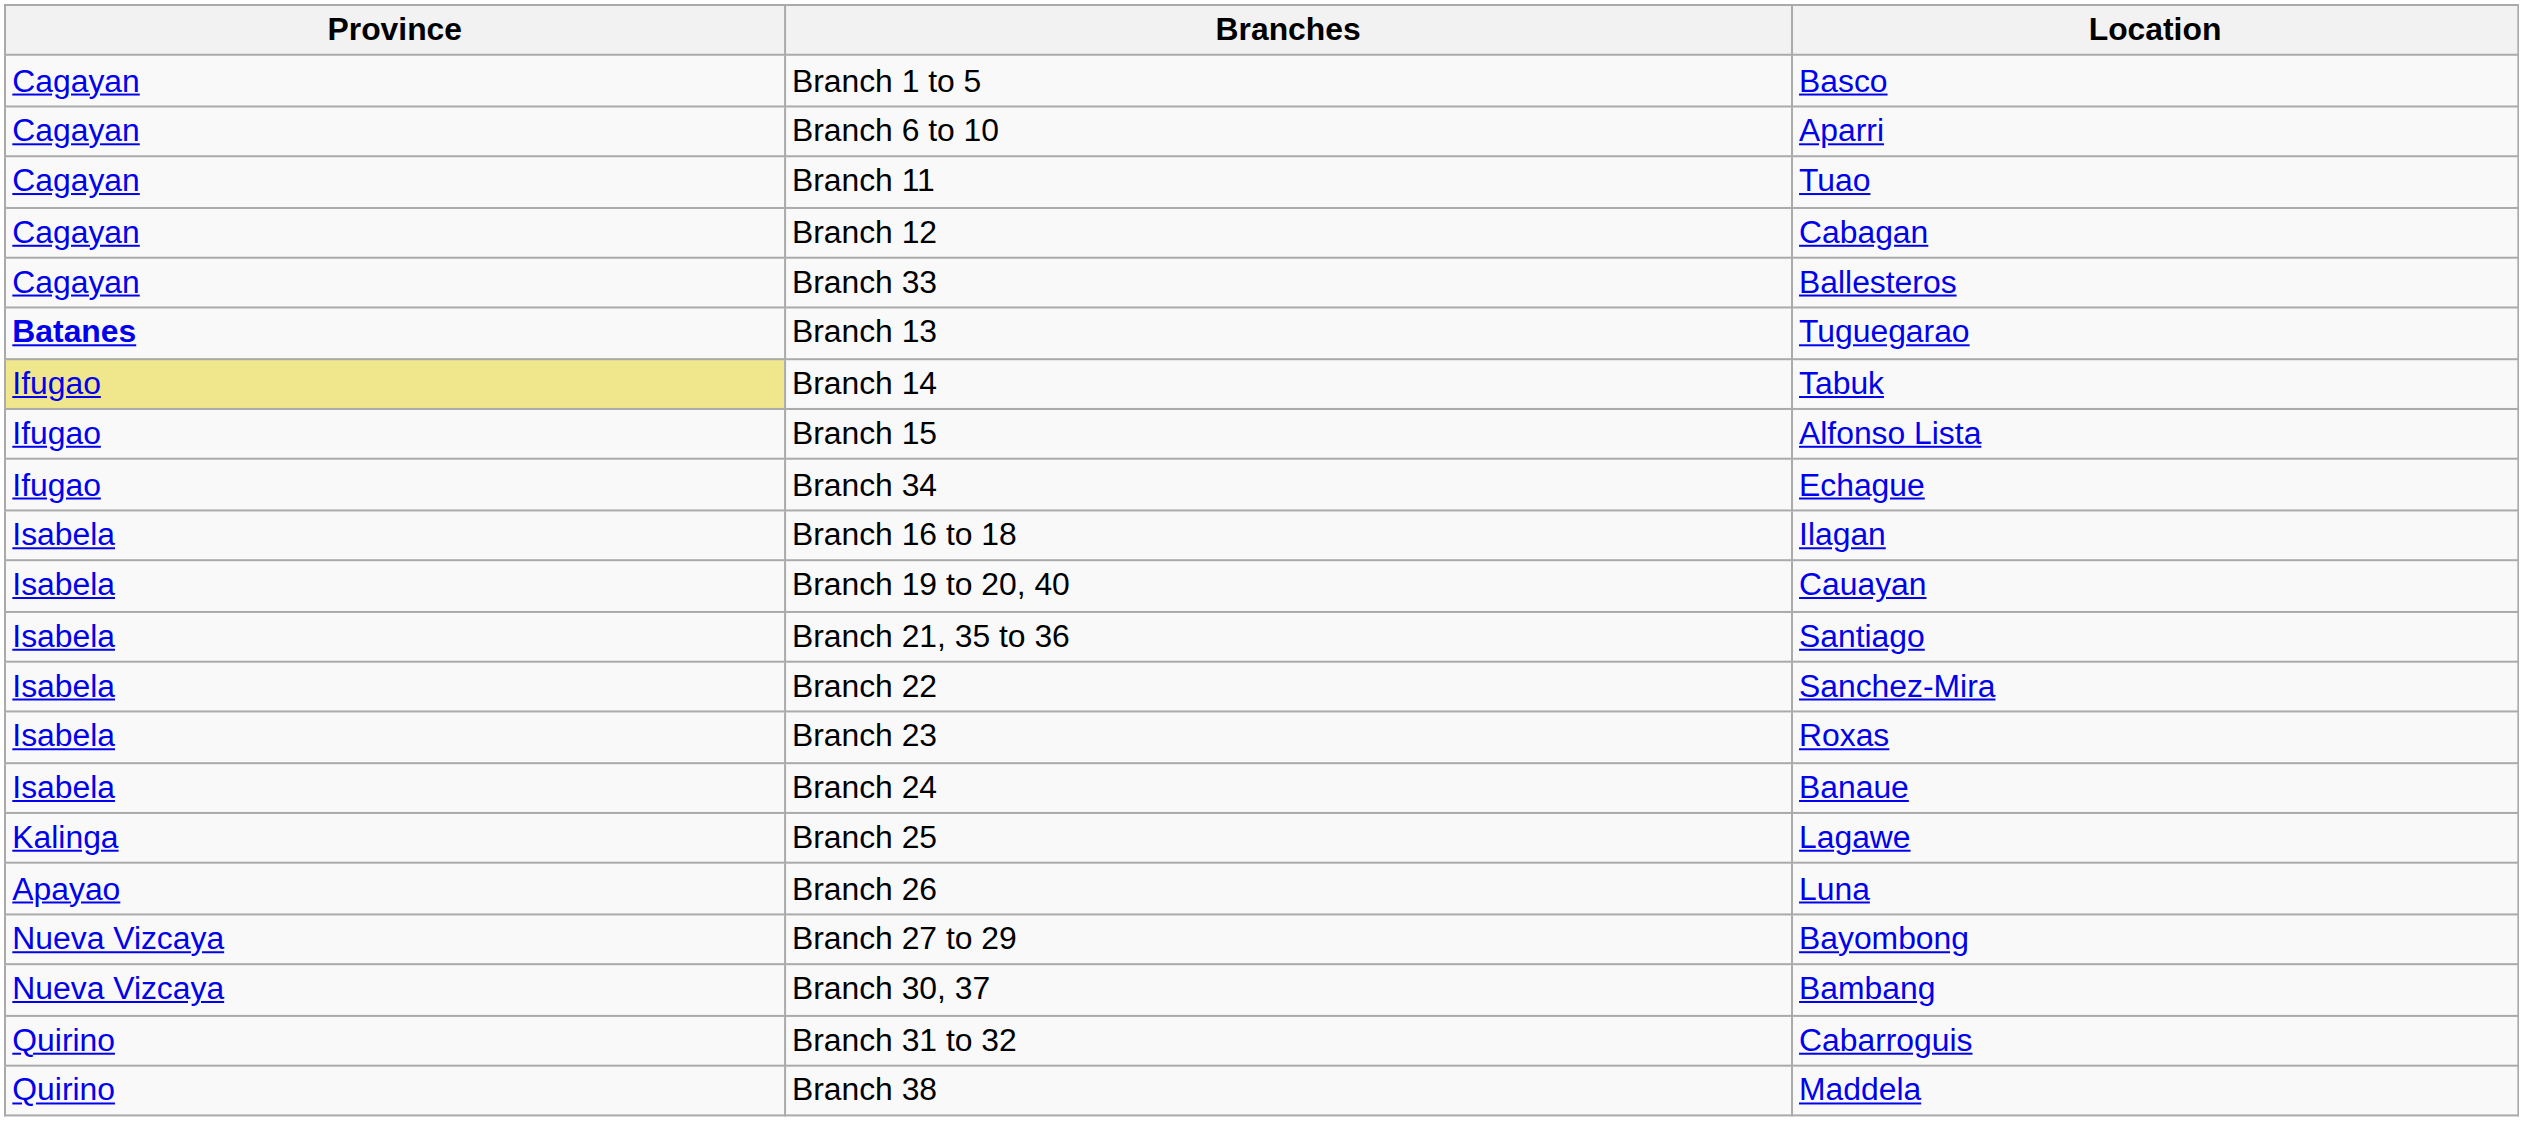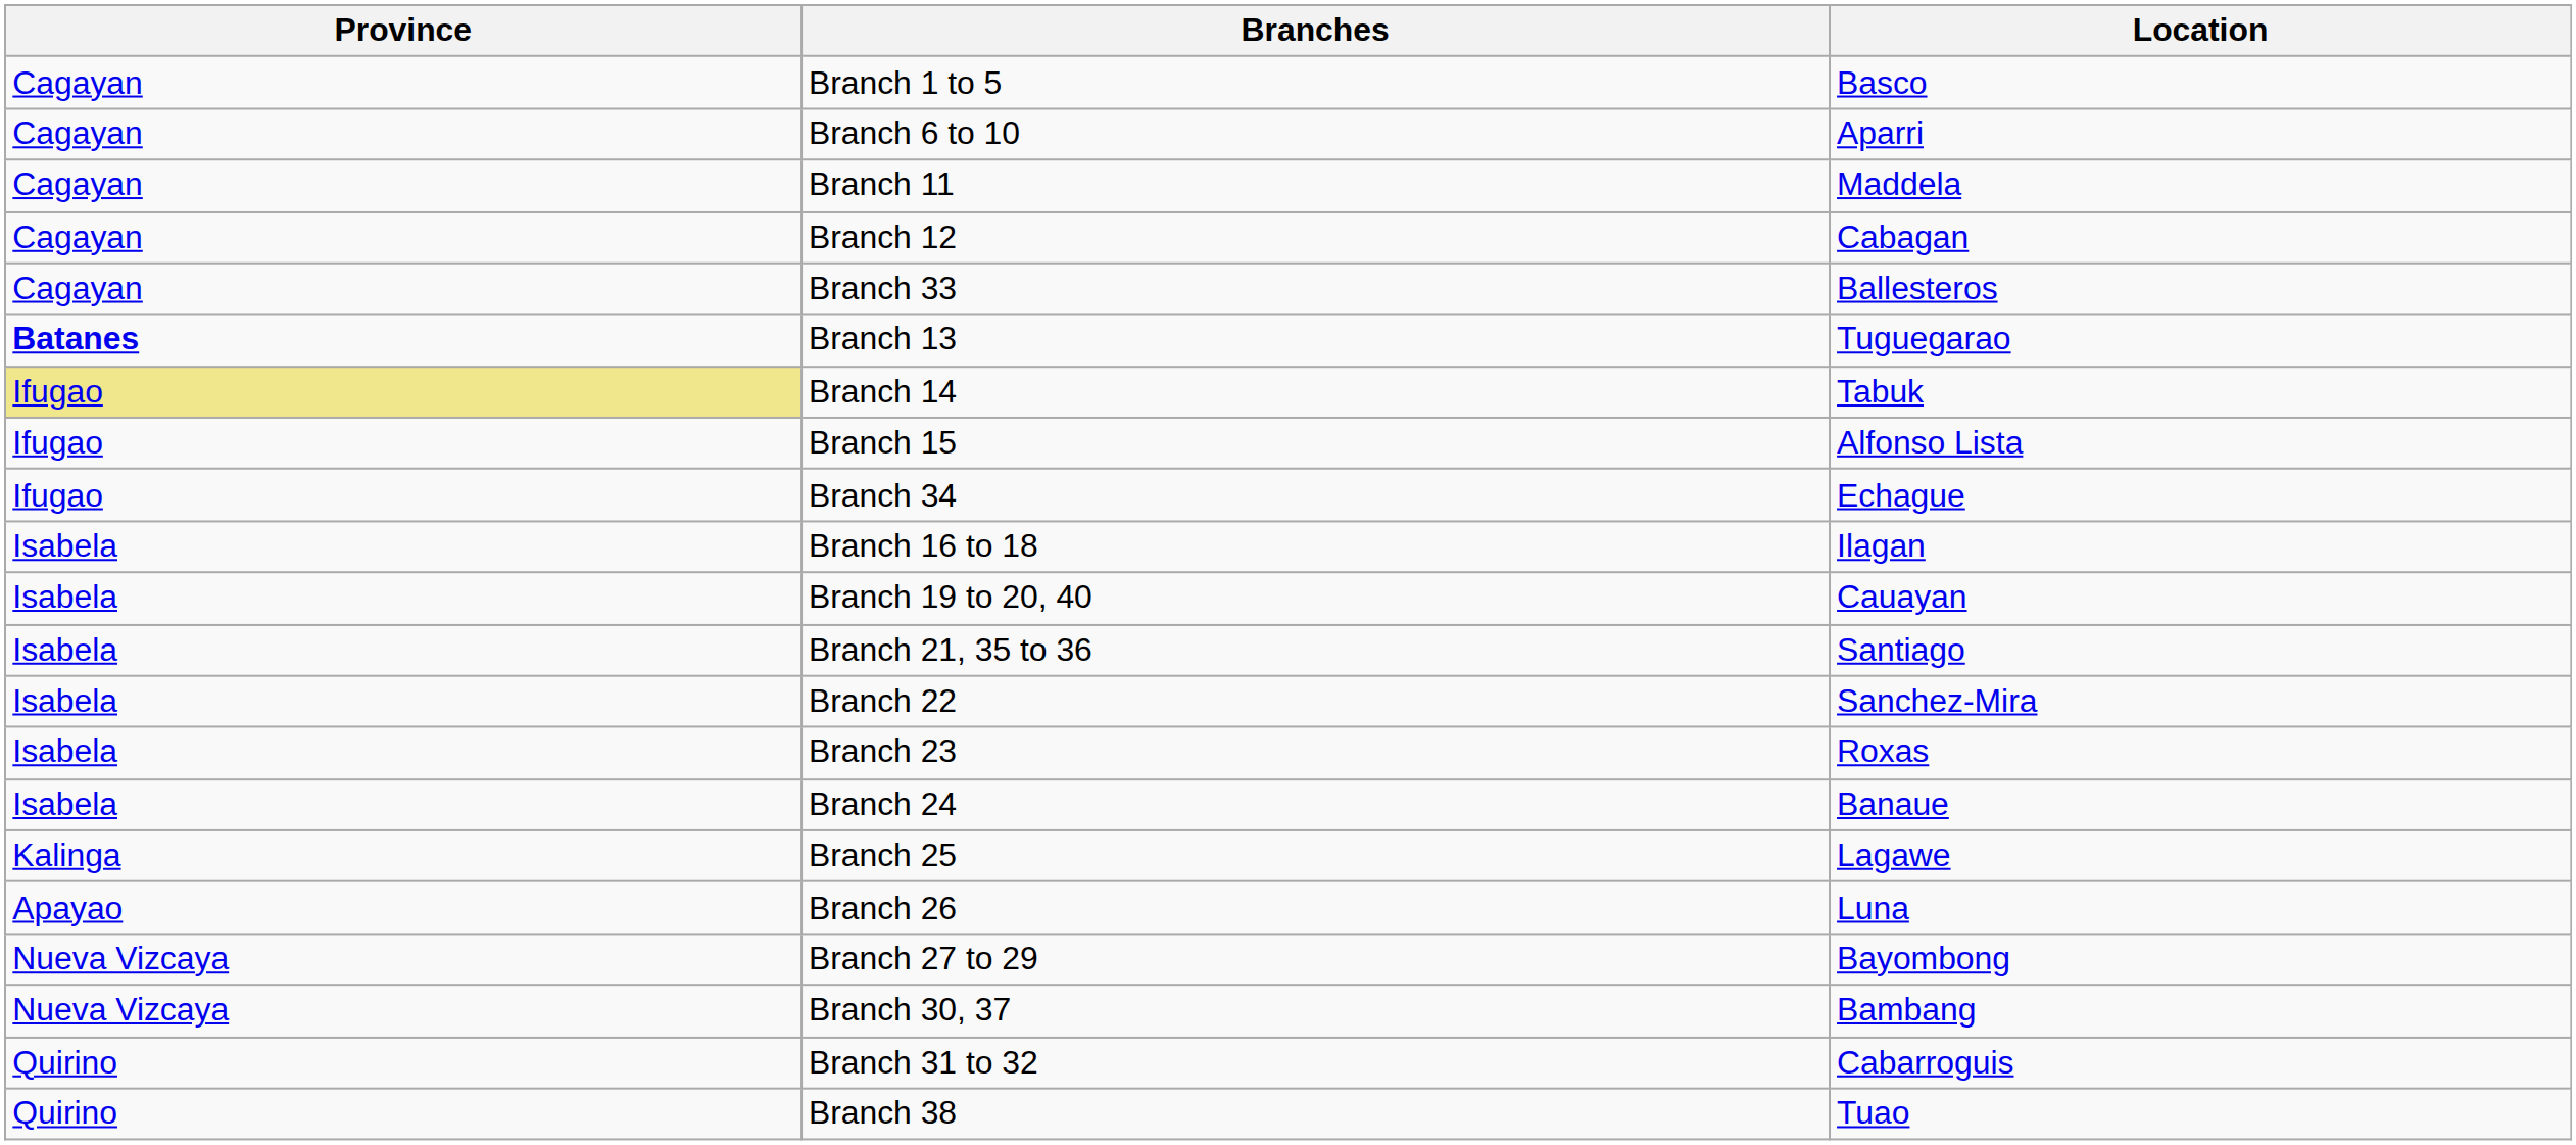Branch 11 | Location: Tuao -> Maddela
Branch 38 | Location: Maddela -> Tuao
